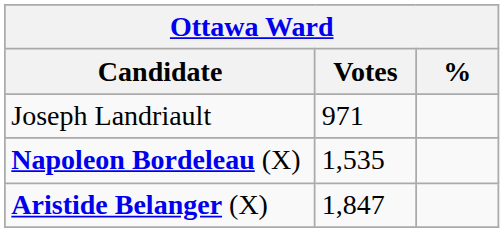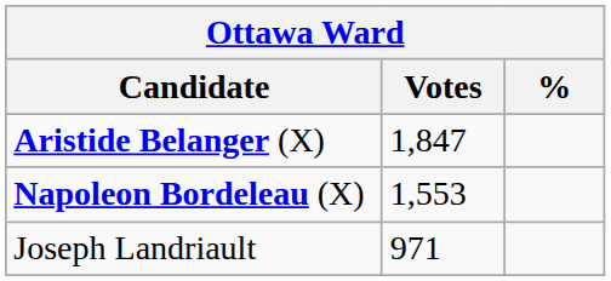rows swapped: Aristide Belanger (X) <-> Joseph Landriault
Napoleon Bordeleau (X) | Votes: 1,535 -> 1,553
